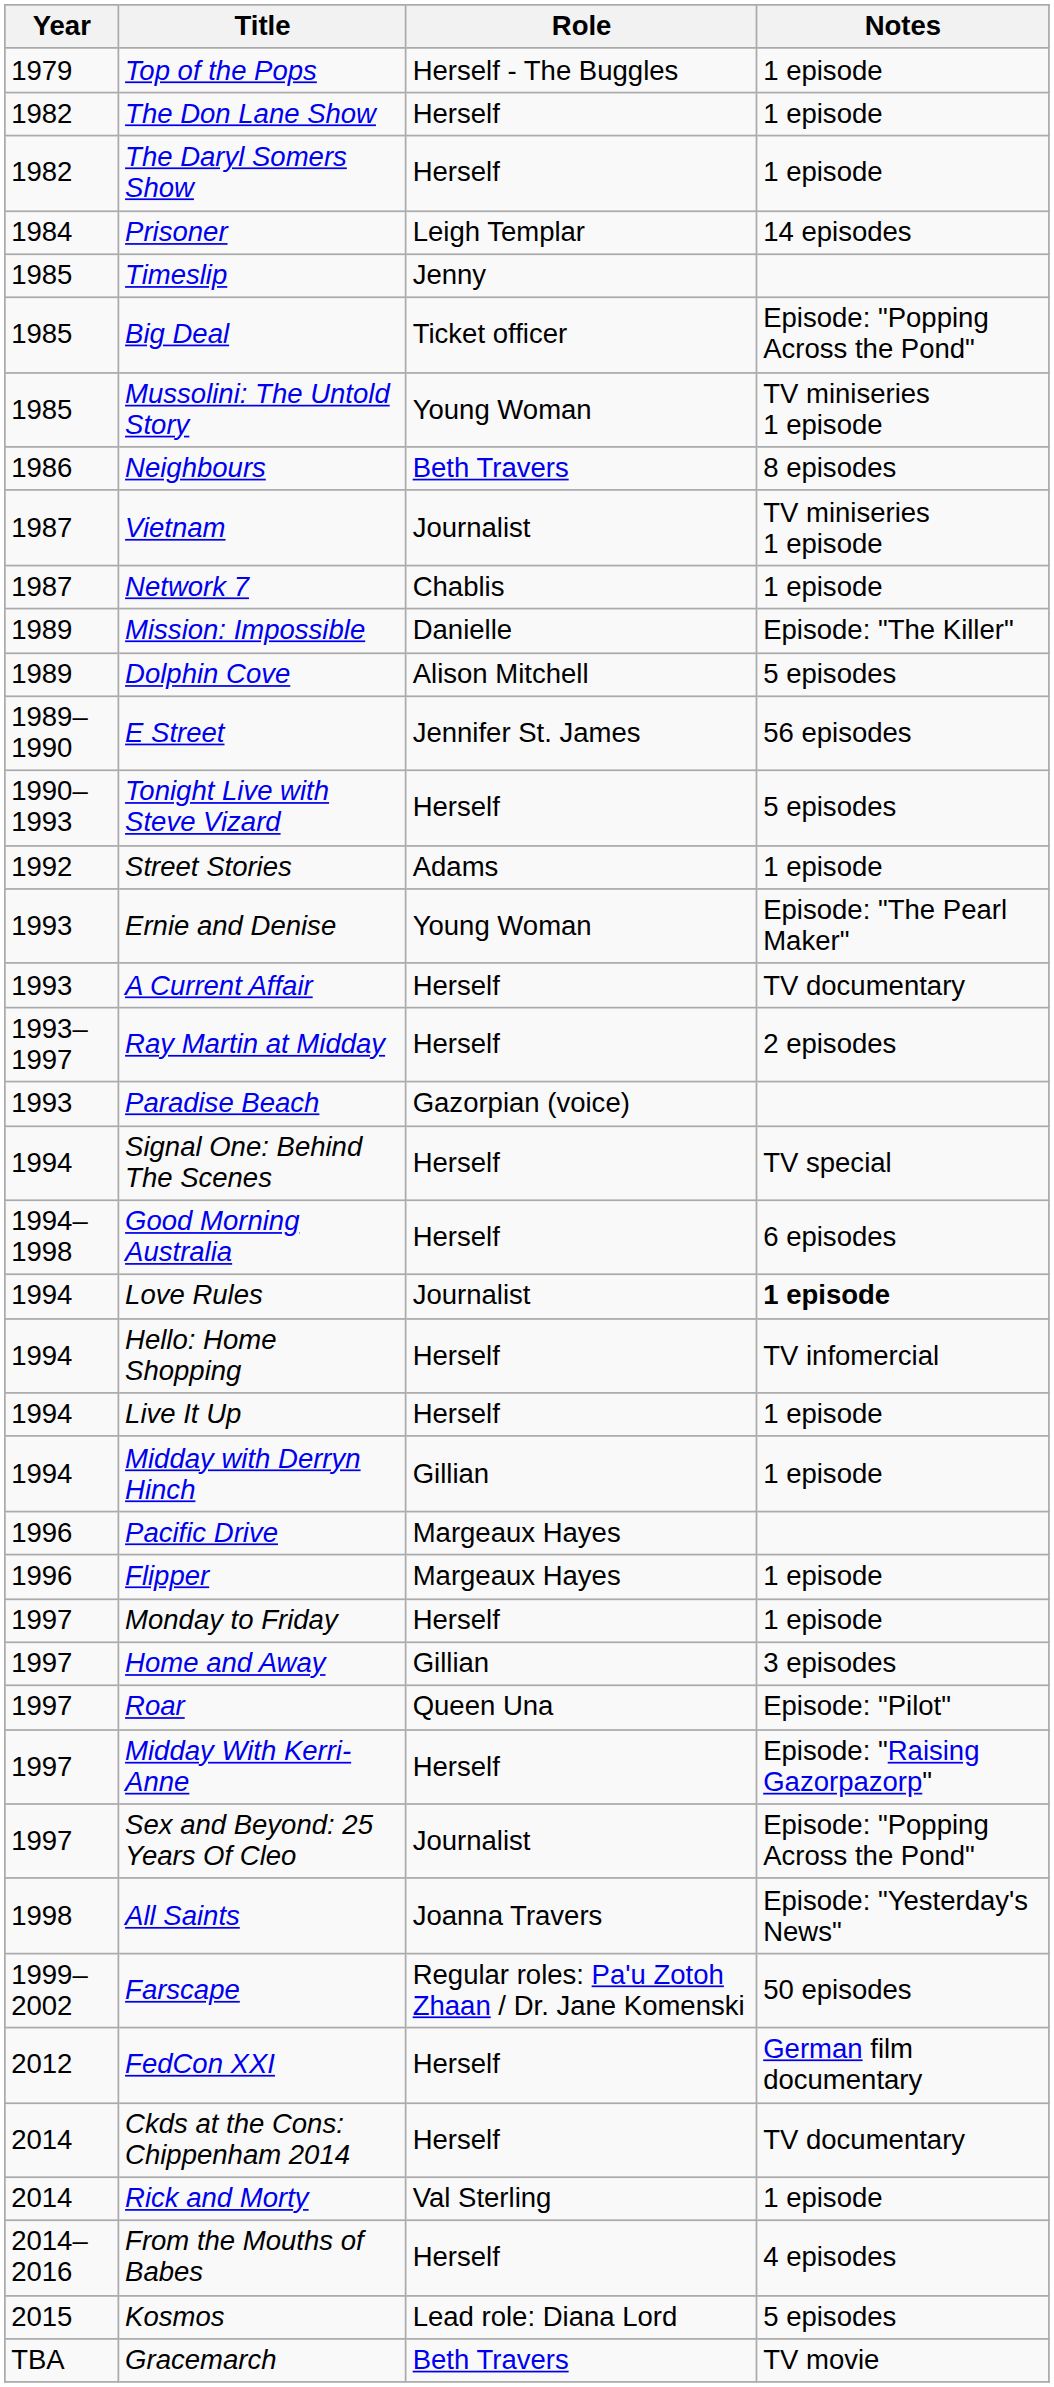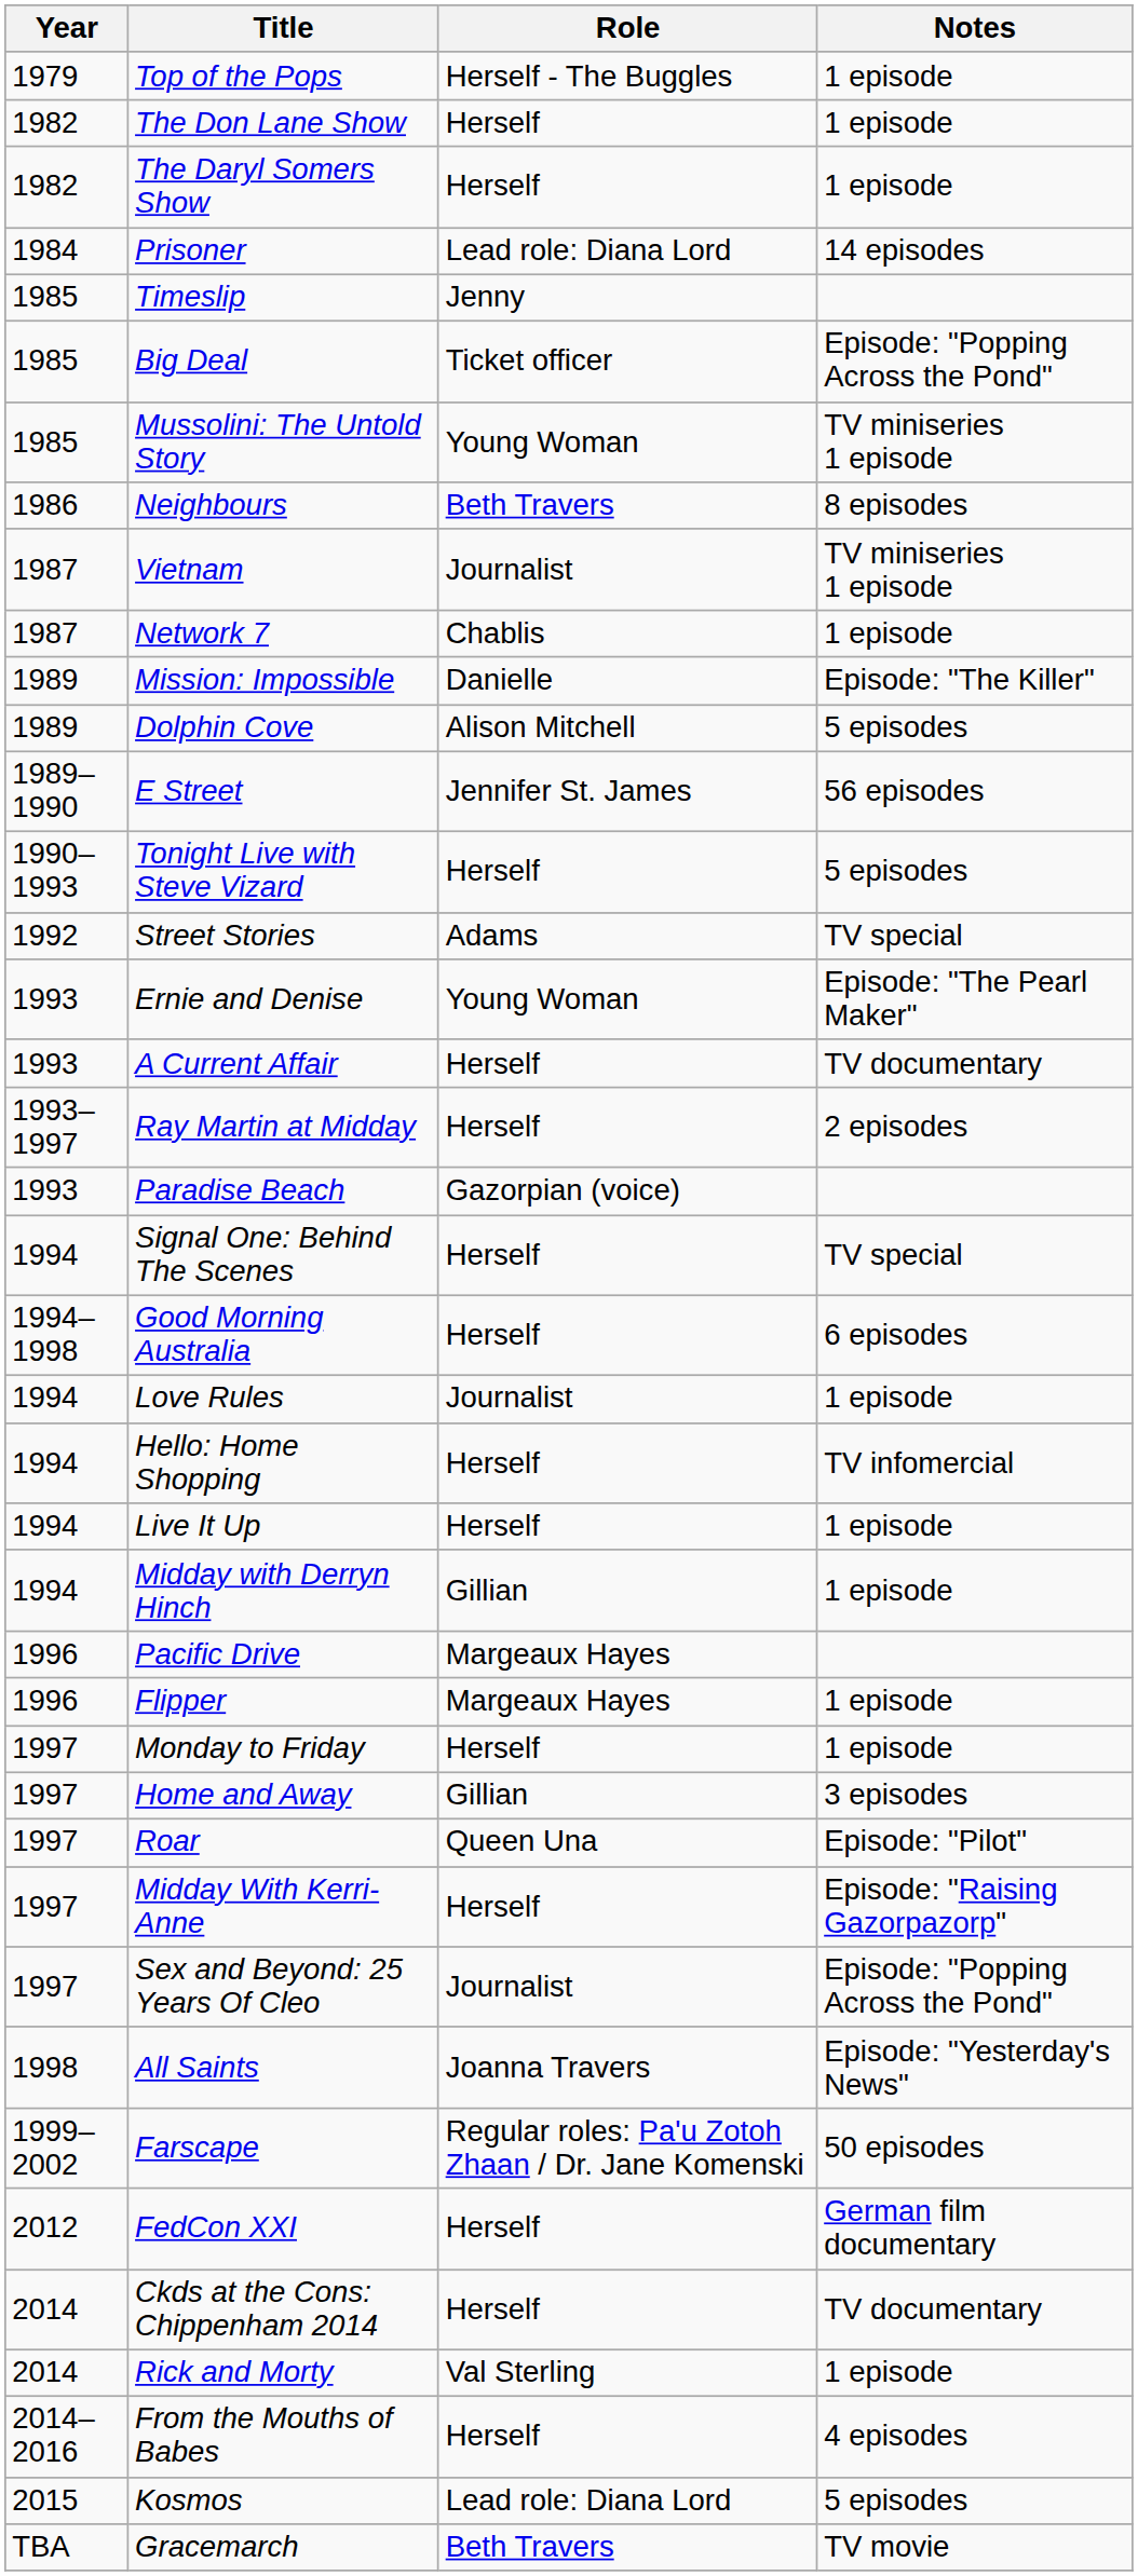Prisoner | Role: Leigh Templar -> Lead role: Diana Lord
Street Stories | Notes: 1 episode -> TV special
Love Rules | Notes: bold -> normal
